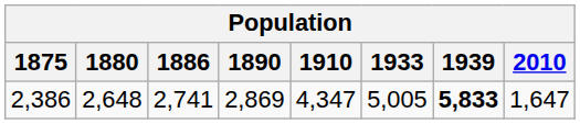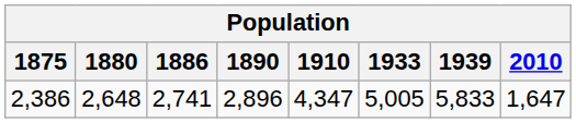2,386 | 1890: 2,869 -> 2,896
2,386 | 1939: bold -> normal
